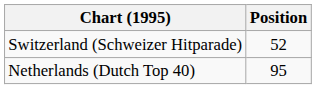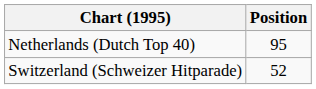rows swapped: Netherlands (Dutch Top 40) <-> Switzerland (Schweizer Hitparade)
